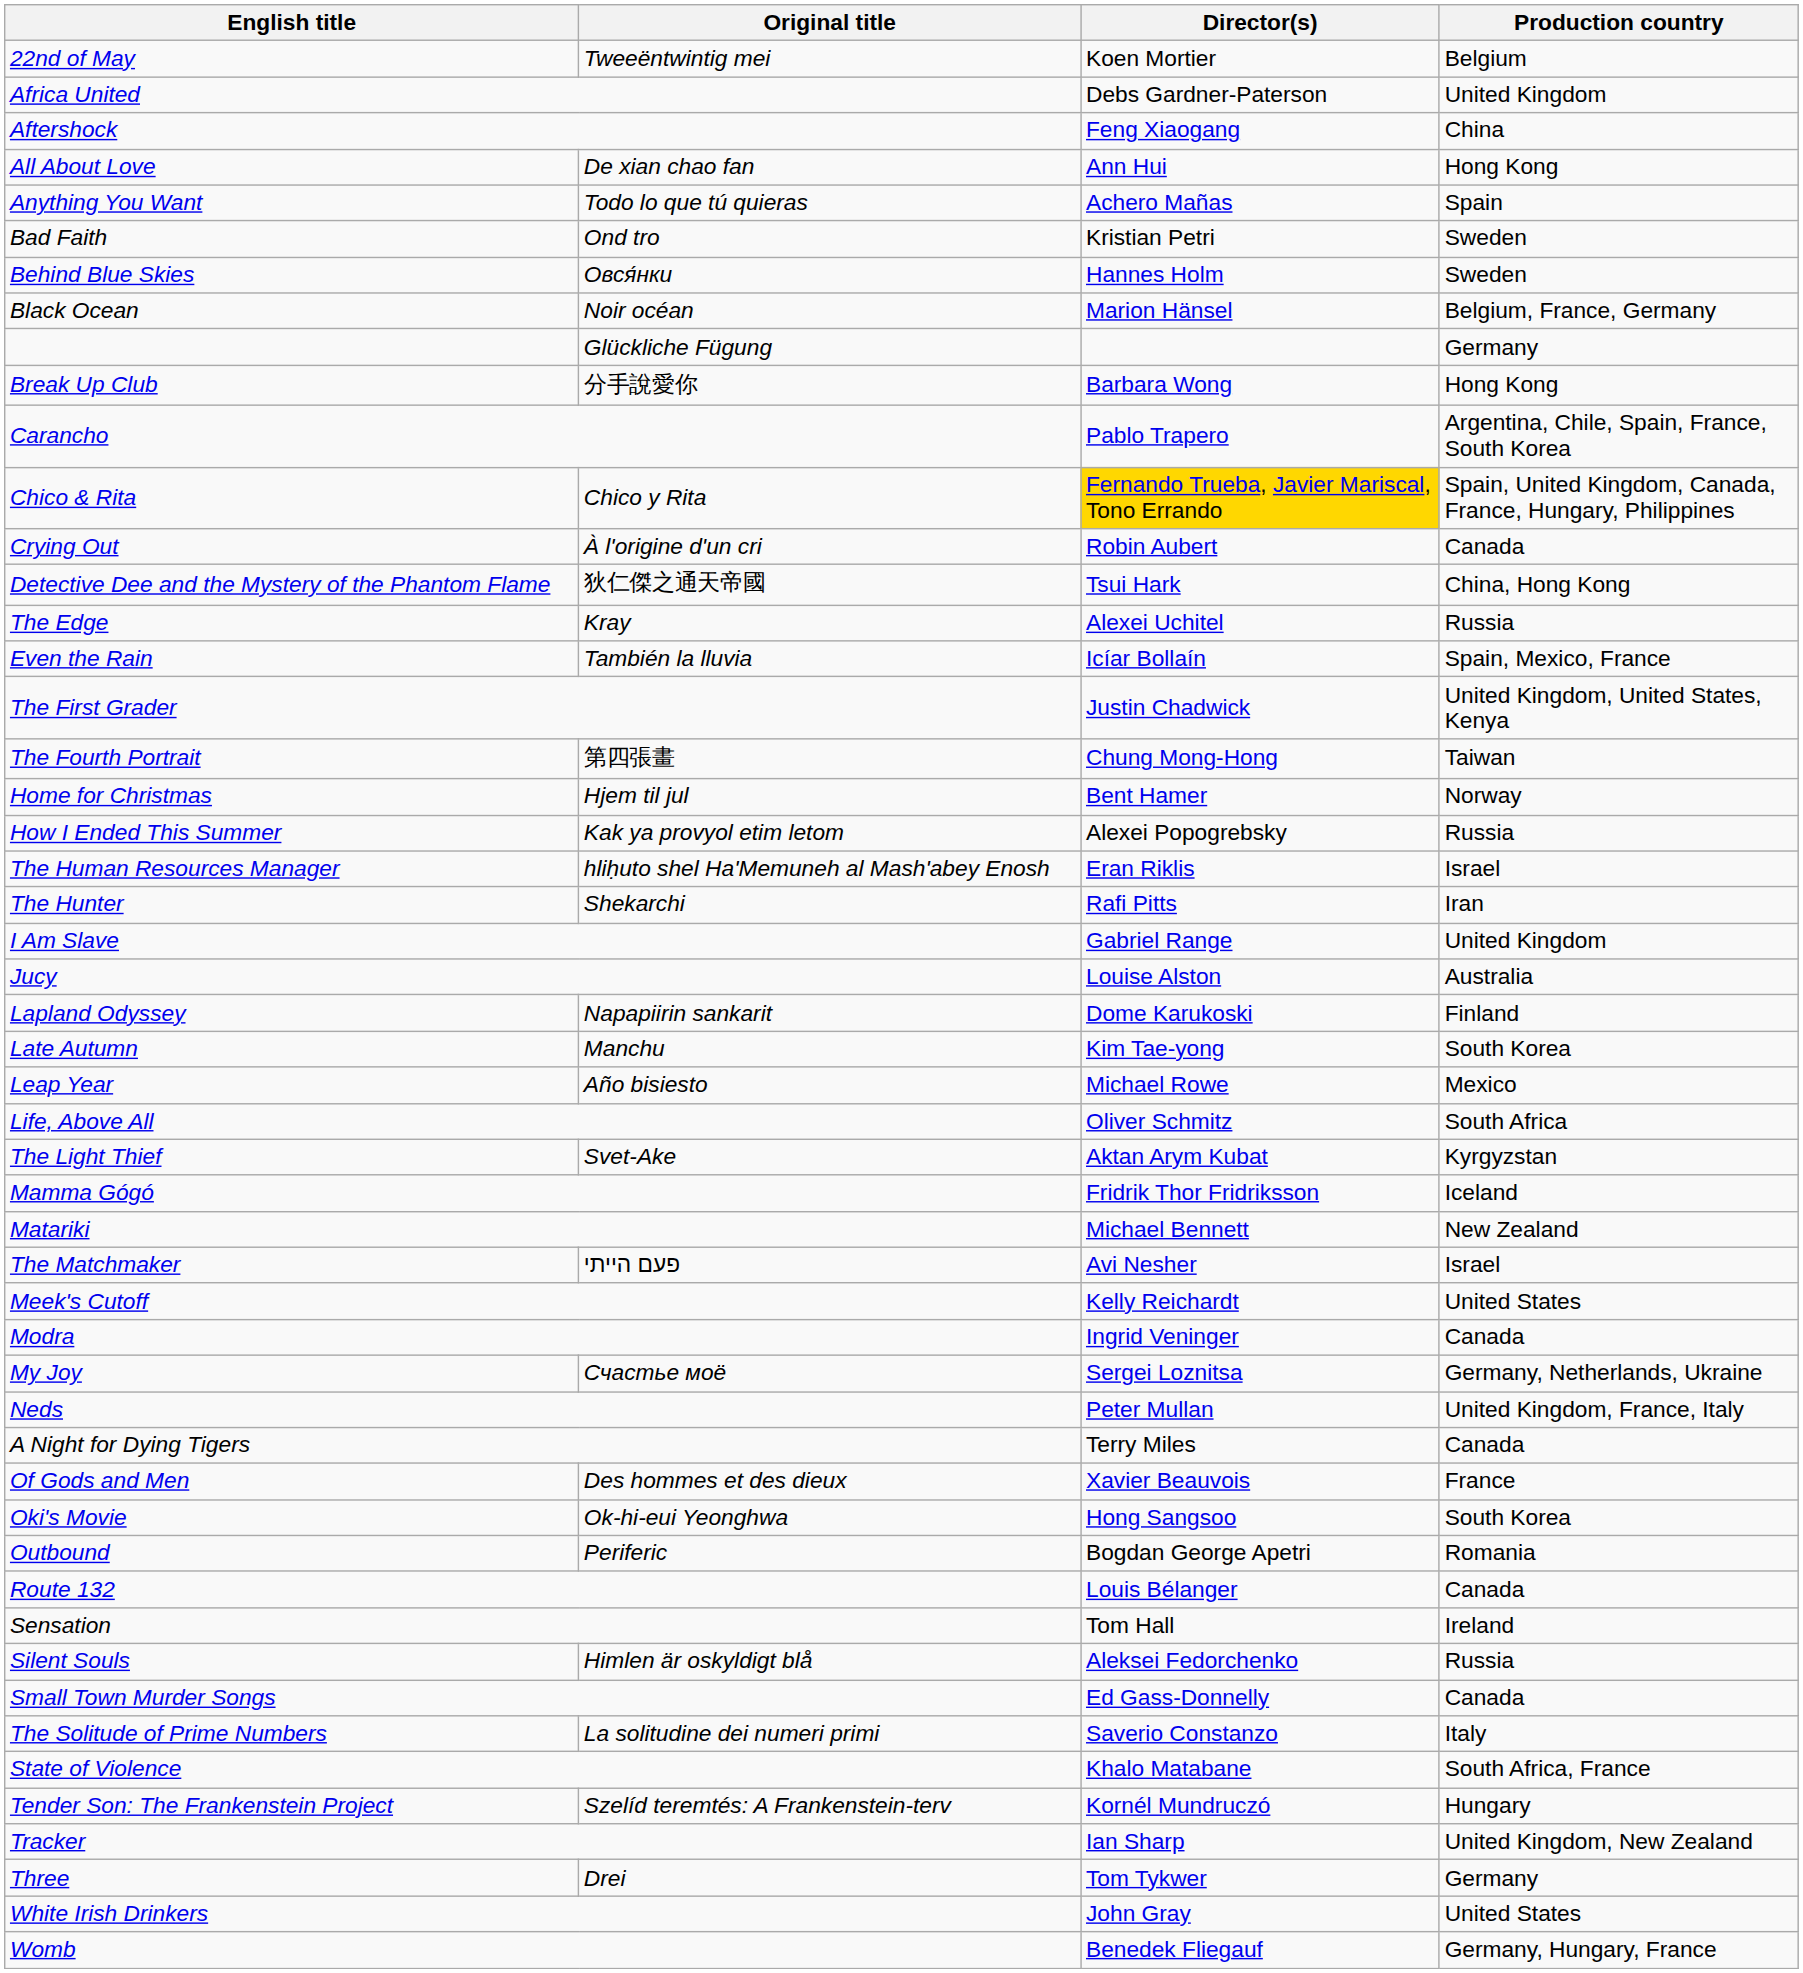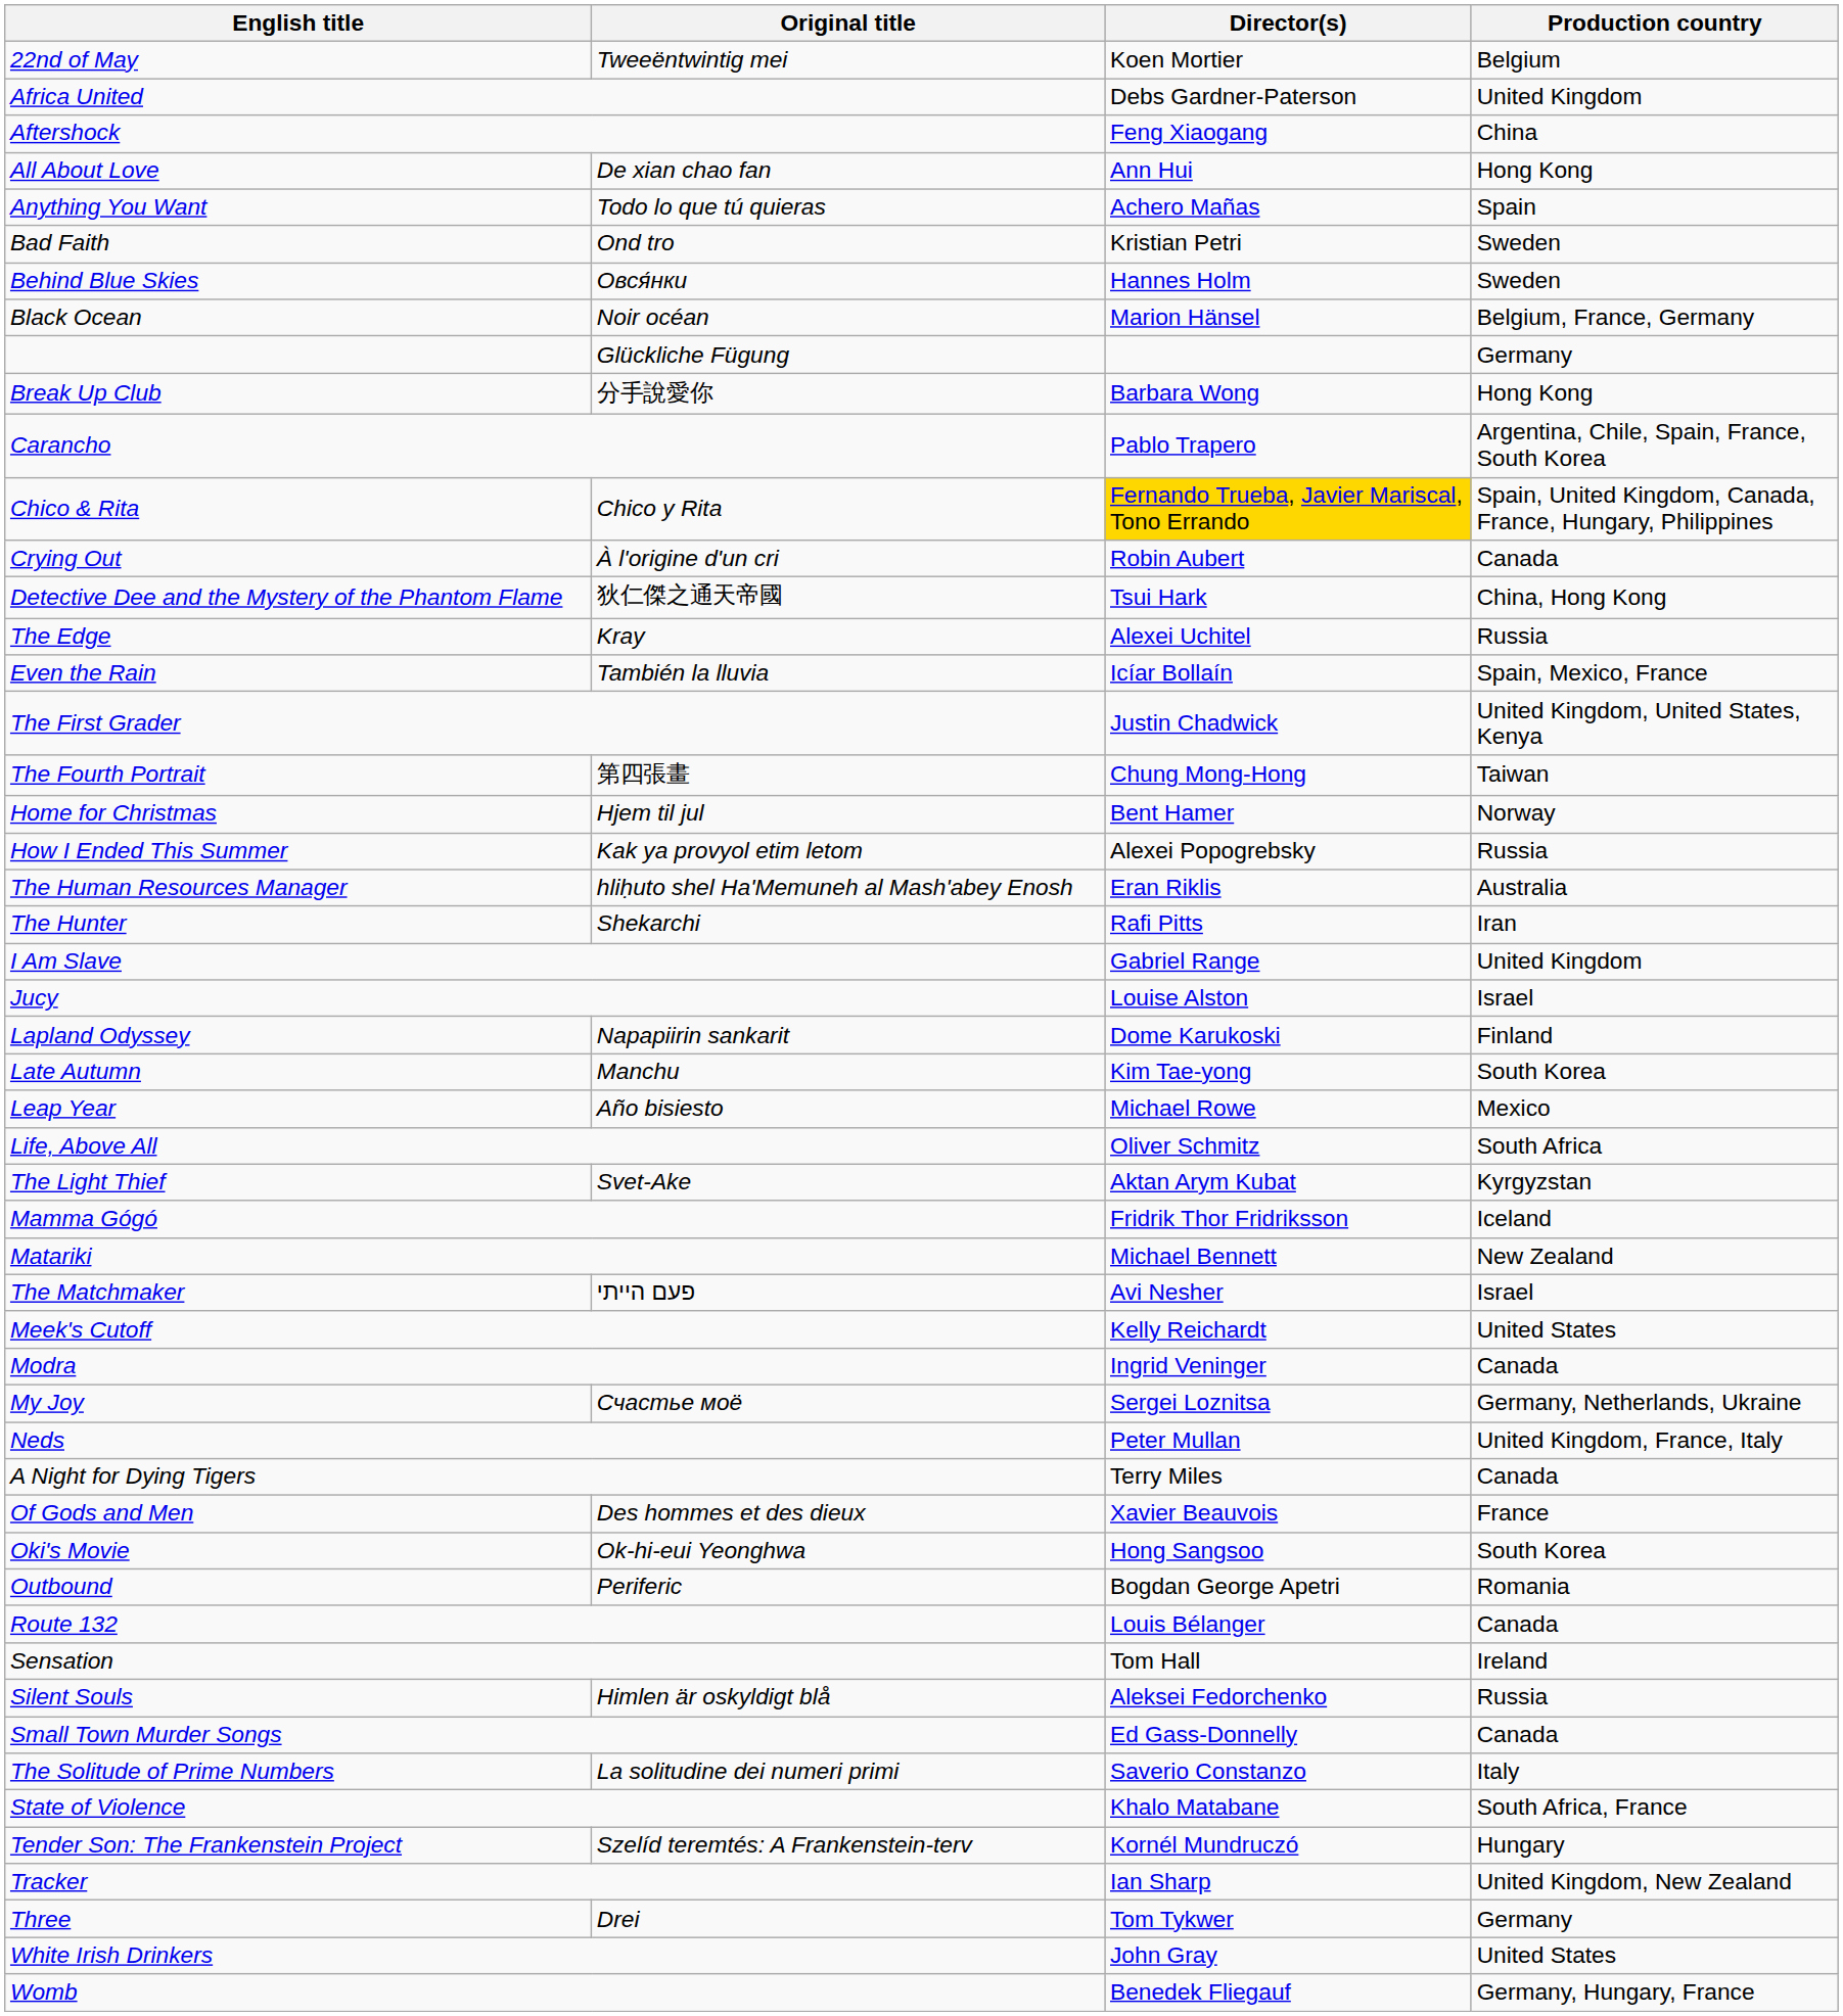The Human Resources Manager | Production country: Israel -> Australia
Jucy | Production country: Australia -> Israel
